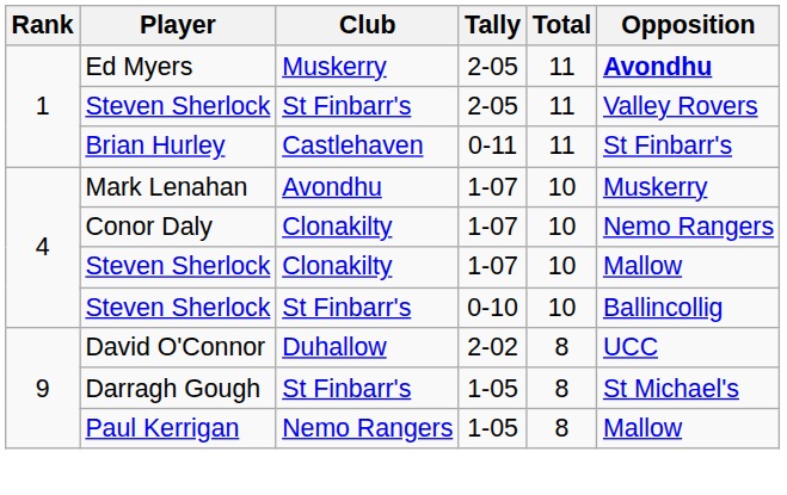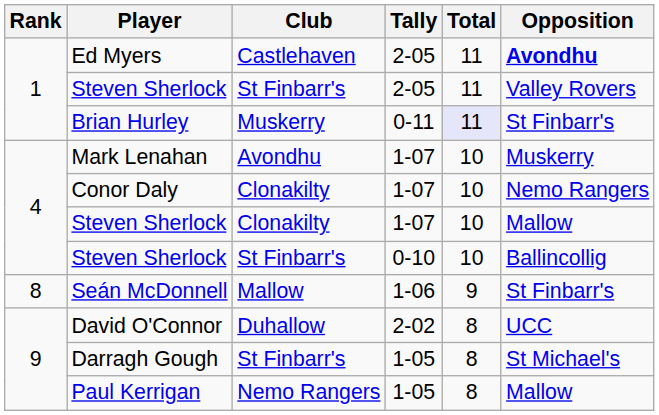Ed Myers | Club: Muskerry -> Castlehaven
Brian Hurley | Club: Castlehaven -> Muskerry
Brian Hurley | Total: no background -> lavender background
+ row: 8 | Seán McDonnell | Mallow | 1-06 | 9 | St Finbarr's
